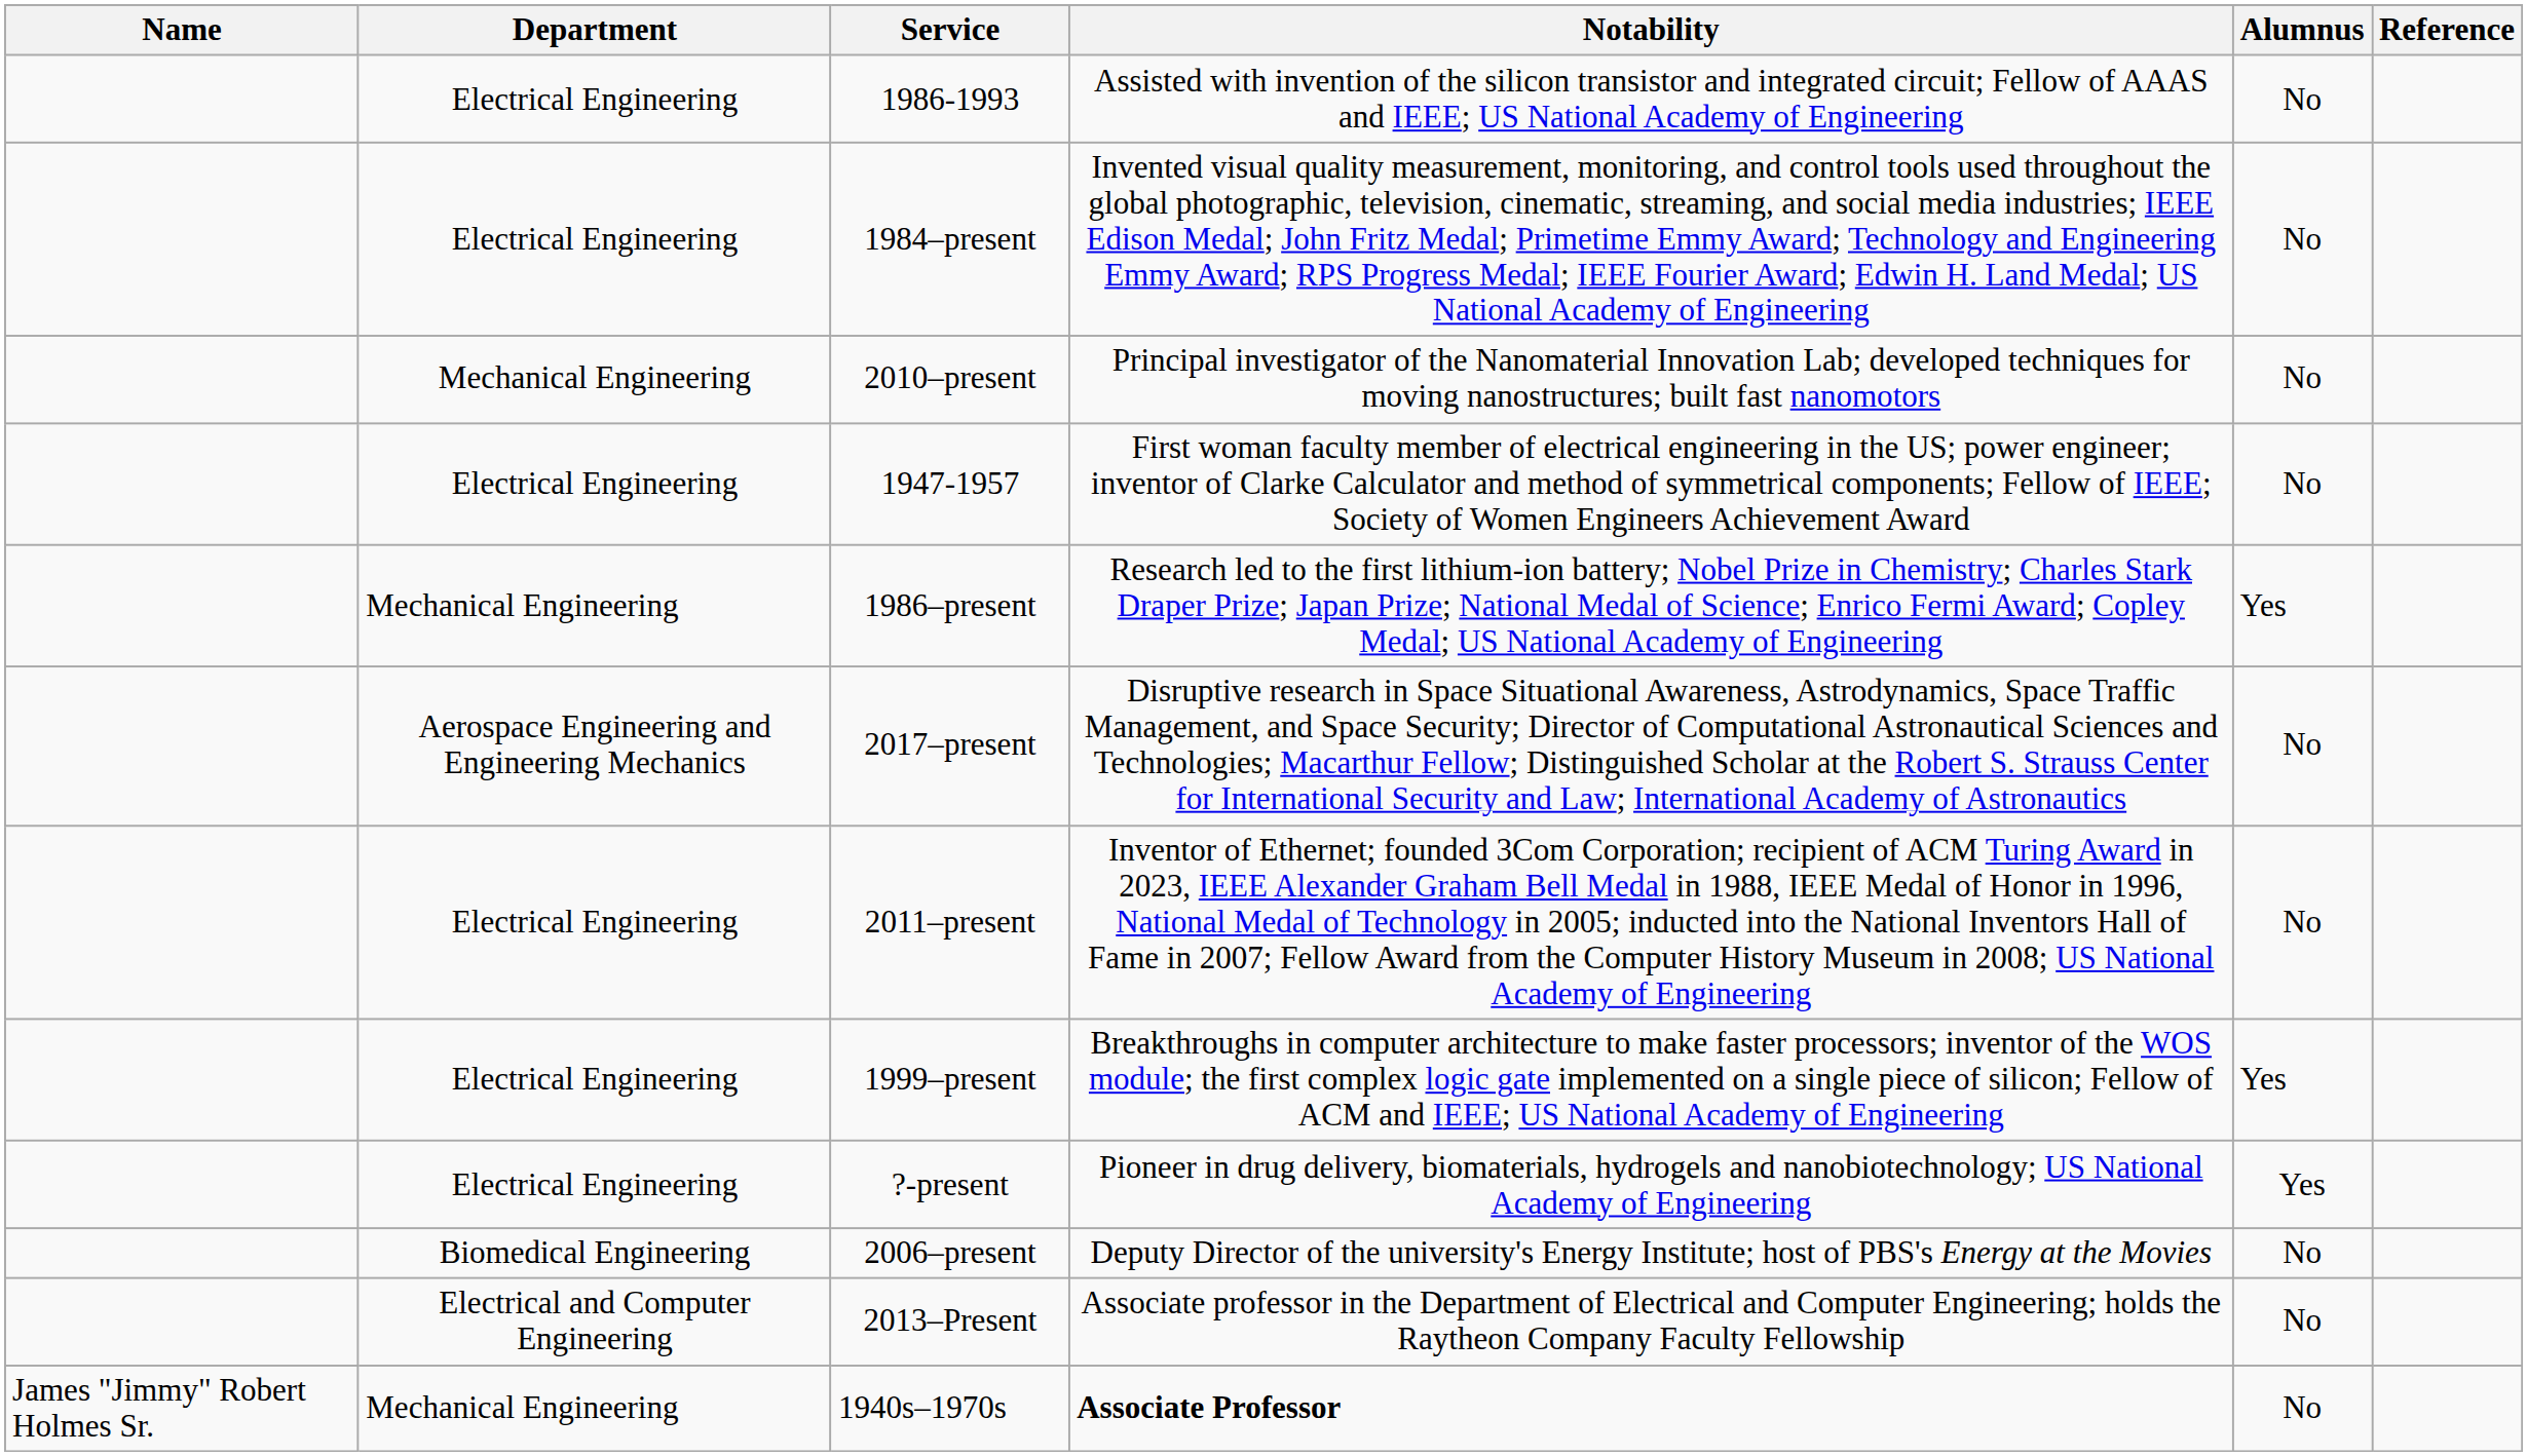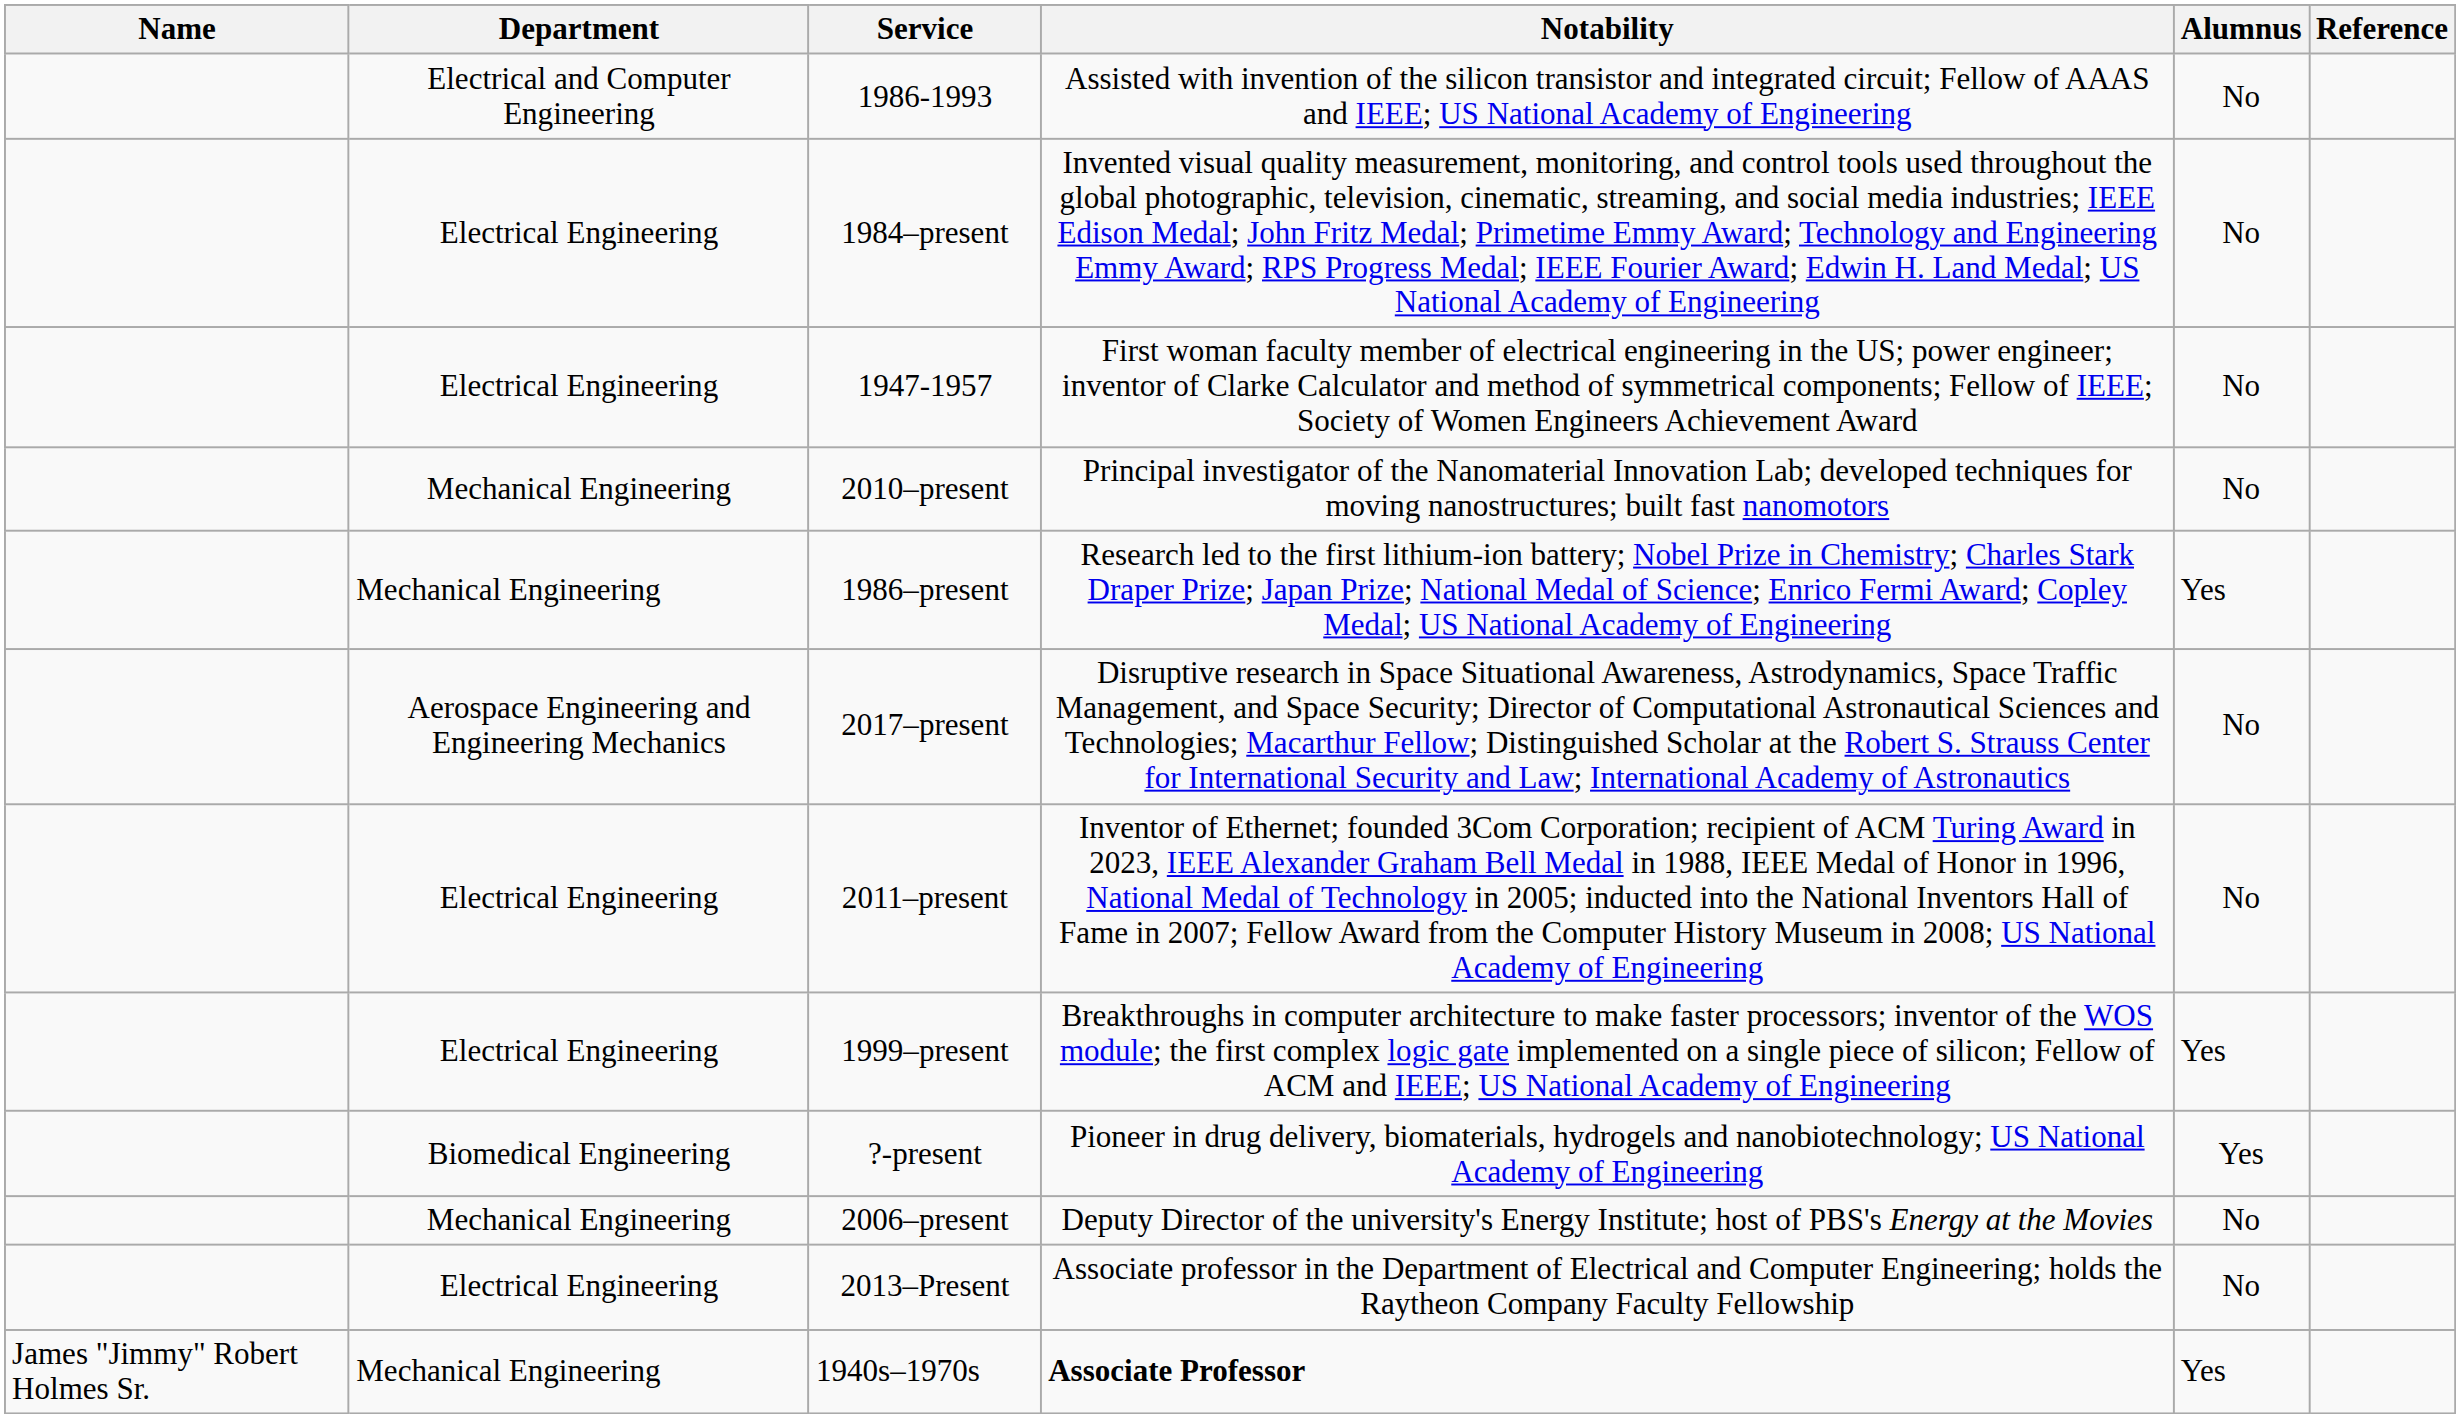1986-1993 | Department: Electrical Engineering -> Electrical and Computer Engineering
rows swapped: 1947-1957 <-> 2010–present
?-present | Department: Electrical Engineering -> Biomedical Engineering
2006–present | Department: Biomedical Engineering -> Mechanical Engineering
2013–Present | Department: Electrical and Computer Engineering -> Electrical Engineering
1940s–1970s | Alumnus: No -> Yes
